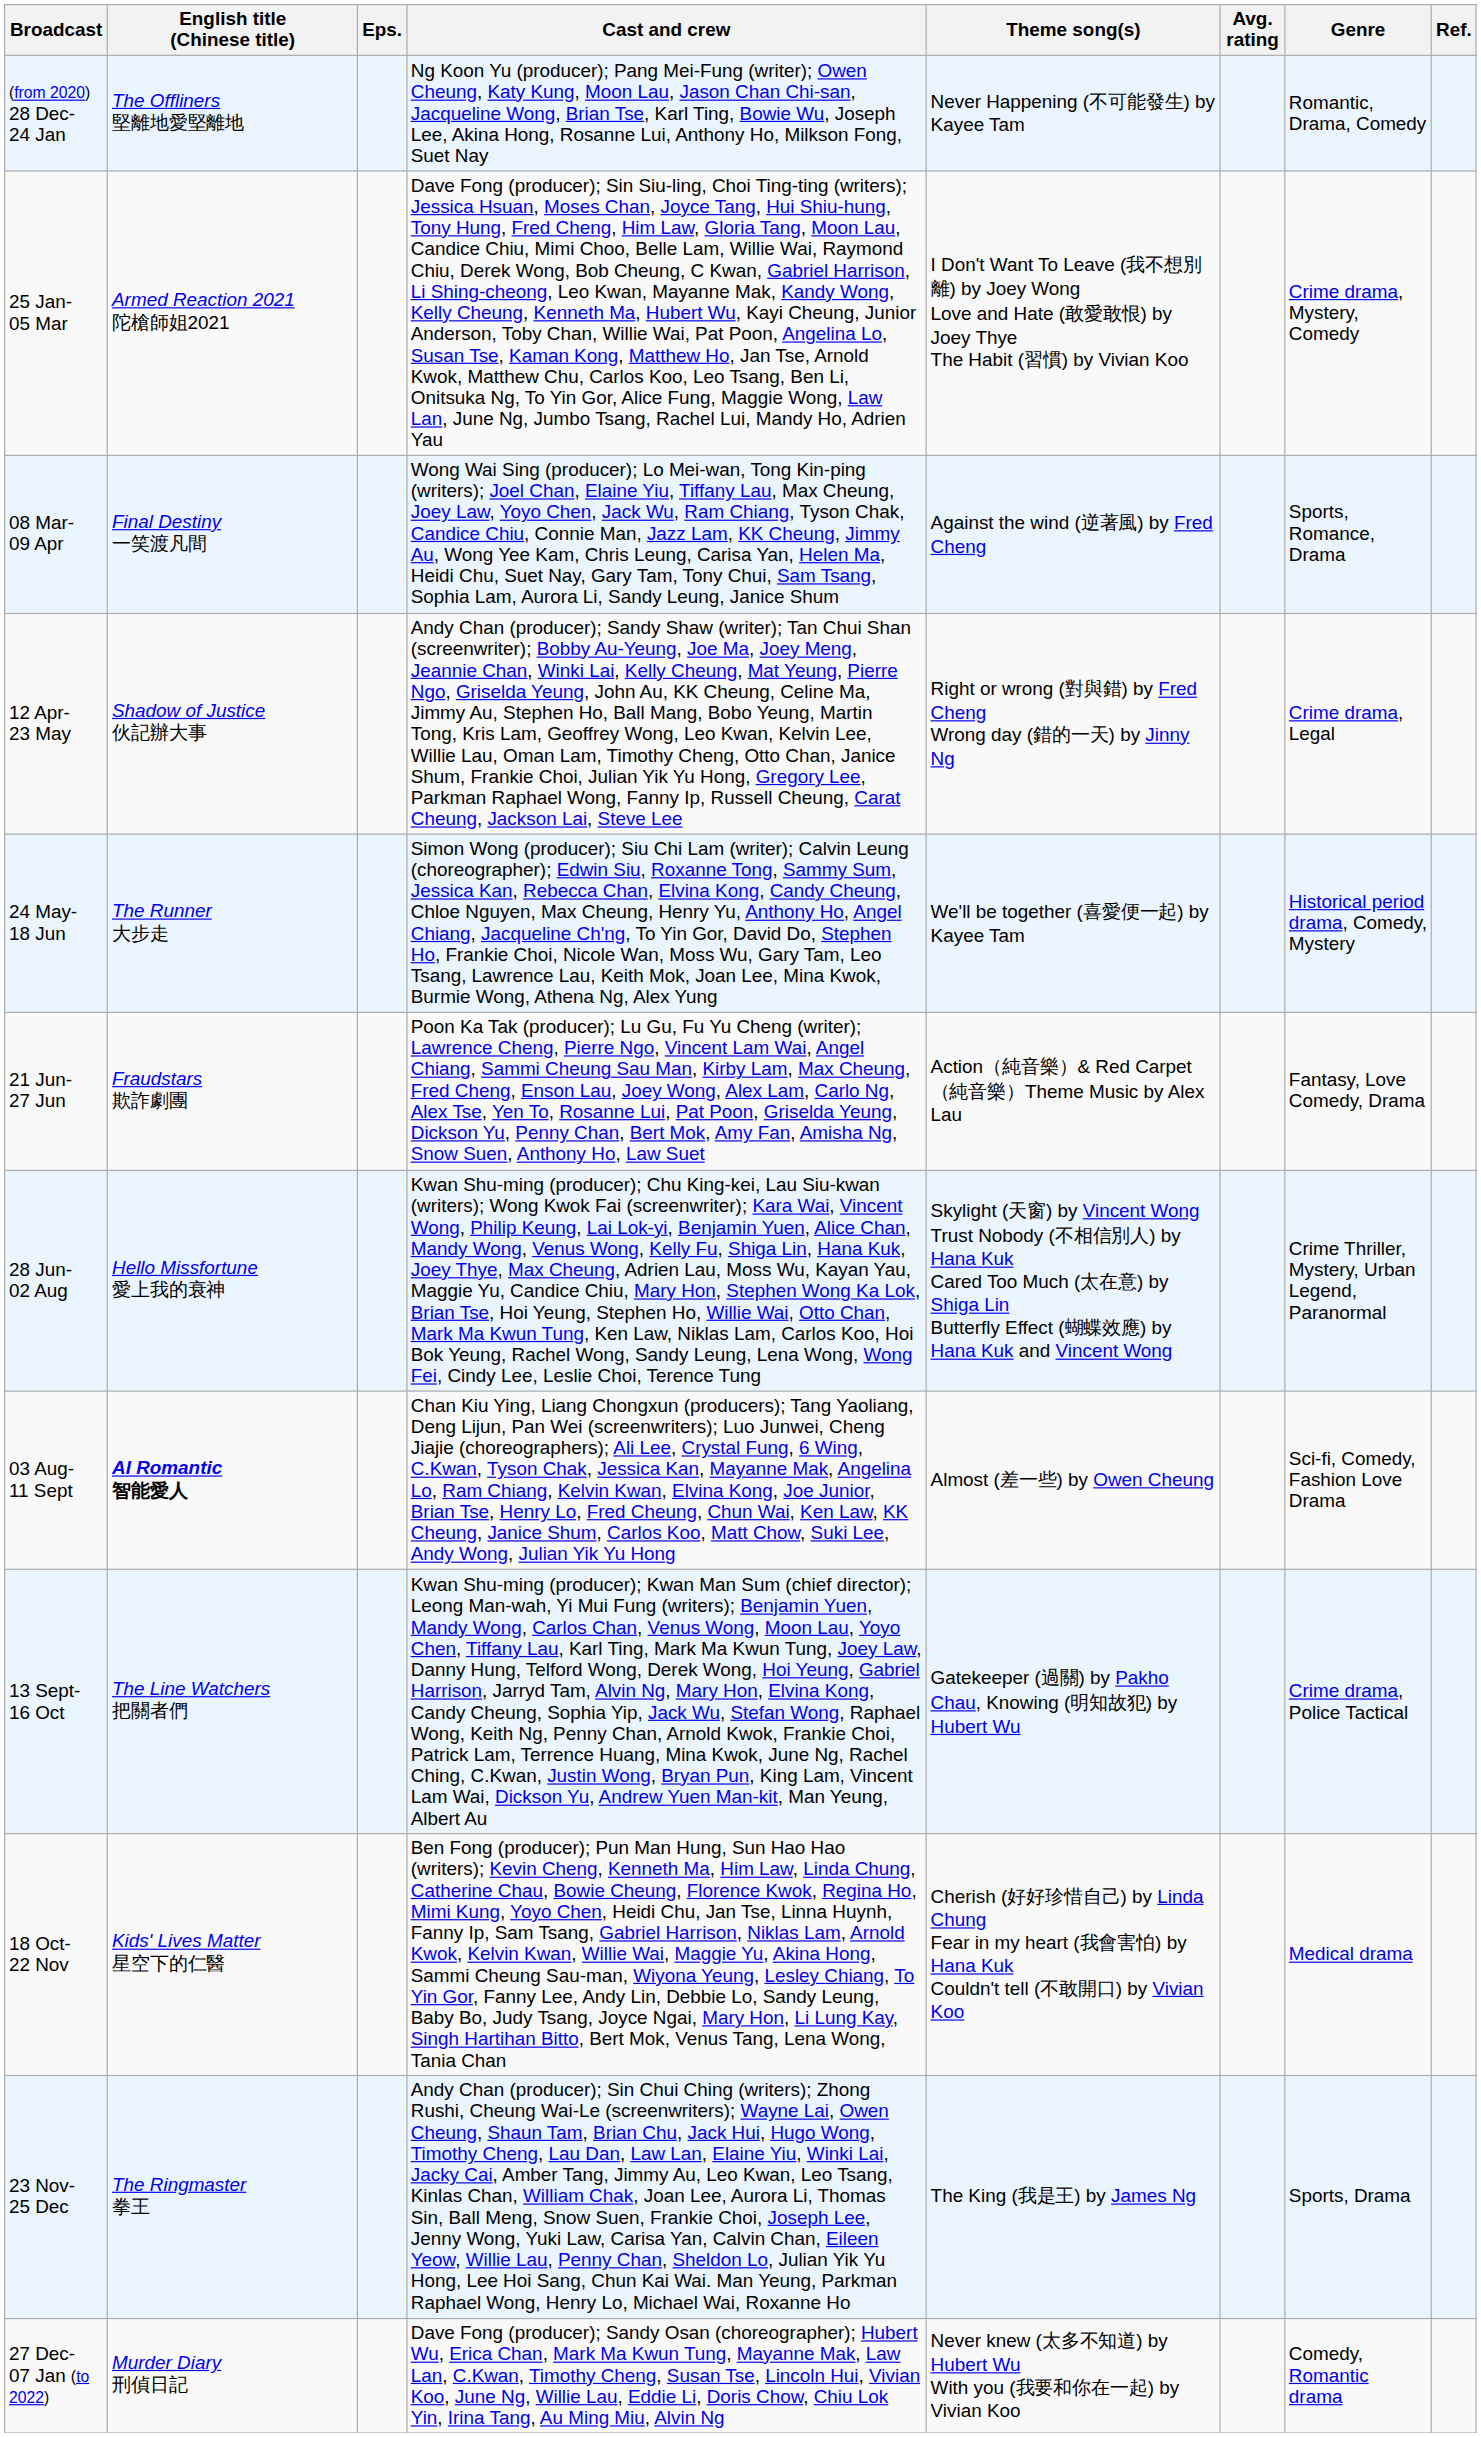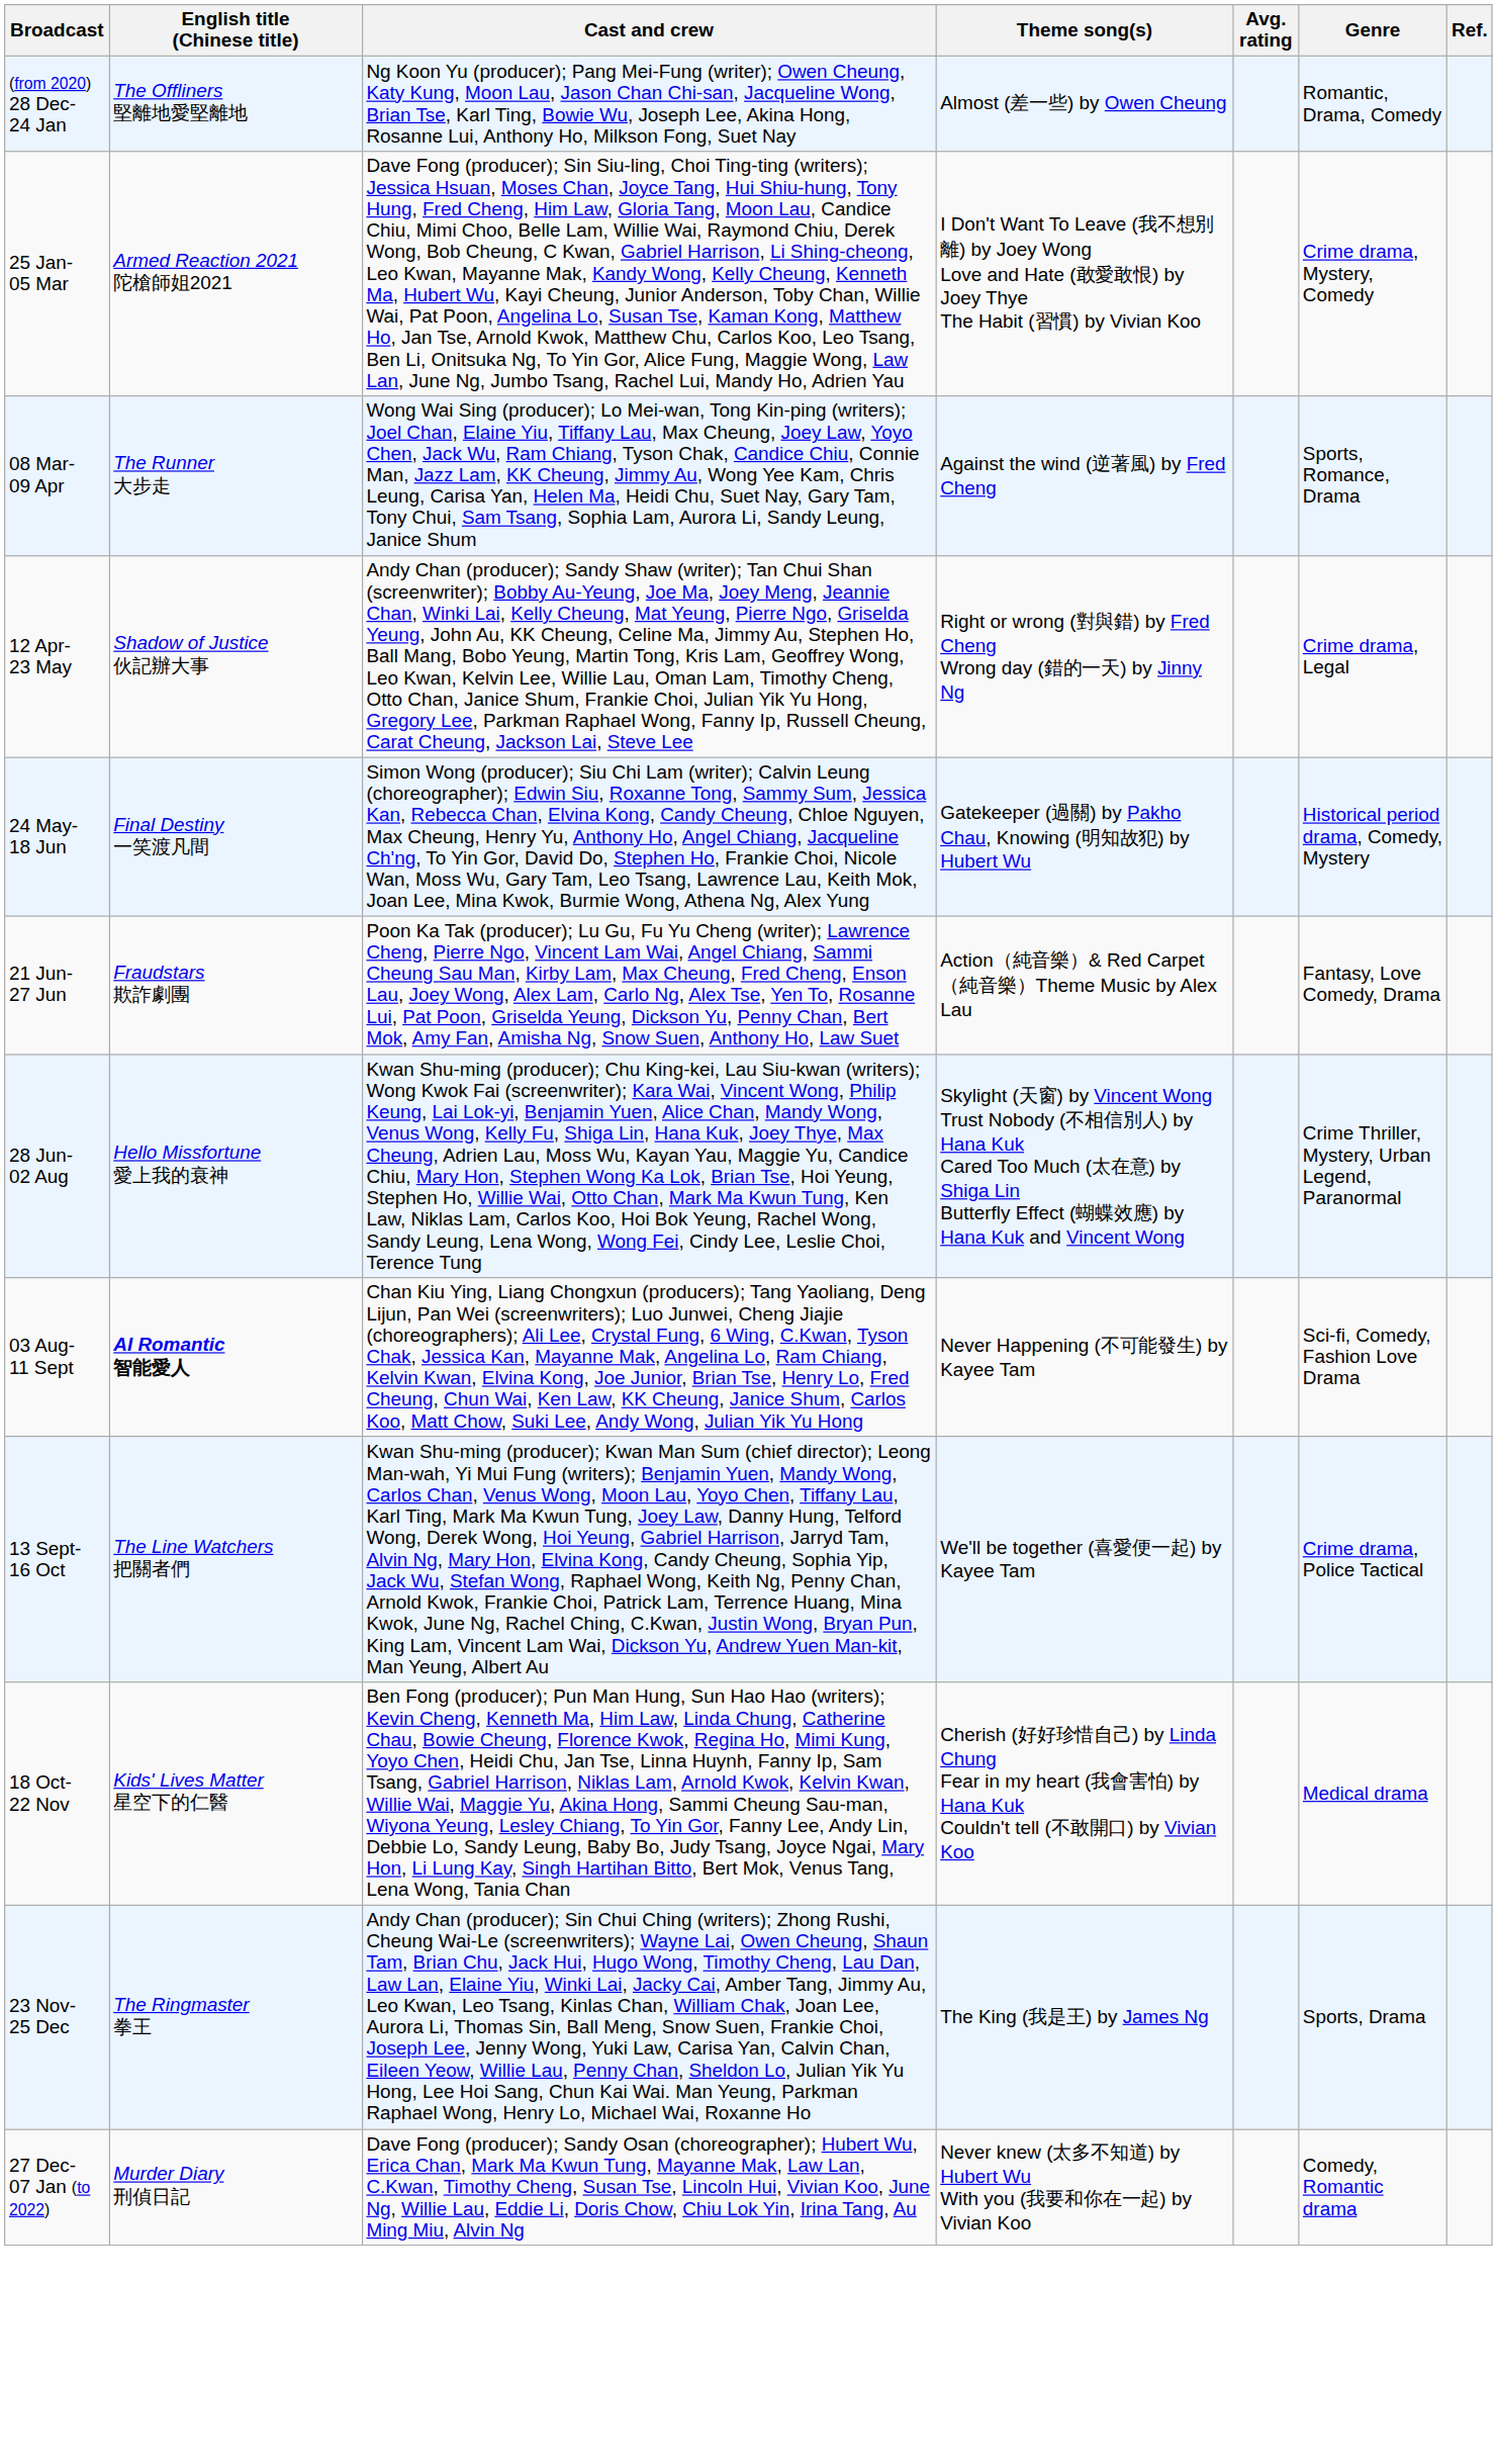- column: Eps.
(from 2020) 28 Dec- 24 Jan | Theme song(s): Never Happening (不可能發生) by Kayee Tam -> Almost (差一些) by Owen Cheung
08 Mar- 09 Apr | English title (Chinese title): Final Destiny 一笑渡凡間 -> The Runner 大步走
24 May- 18 Jun | English title (Chinese title): The Runner 大步走 -> Final Destiny 一笑渡凡間
24 May- 18 Jun | Theme song(s): We'll be together (喜愛便一起) by Kayee Tam -> Gatekeeper (過關) by Pakho Chau, Knowing (明知故犯) by Hubert Wu
03 Aug- 11 Sept | Theme song(s): Almost (差一些) by Owen Cheung -> Never Happening (不可能發生) by Kayee Tam
13 Sept- 16 Oct | Theme song(s): Gatekeeper (過關) by Pakho Chau, Knowing (明知故犯) by Hubert Wu -> We'll be together (喜愛便一起) by Kayee Tam
